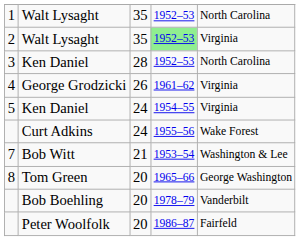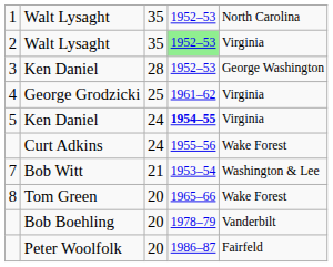3 | column 5: North Carolina -> George Washington
4 | column 3: 26 -> 25
5 | column 4: normal -> bold
8 | column 5: George Washington -> Wake Forest
